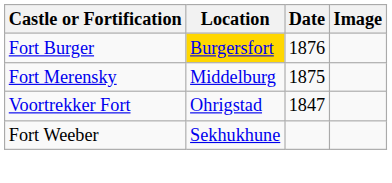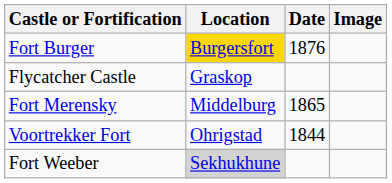+ row: Flycatcher Castle | Graskop
Fort Merensky | Date: 1875 -> 1865
Voortrekker Fort | Date: 1847 -> 1844
Fort Weeber | Location: no background -> lightgrey background
